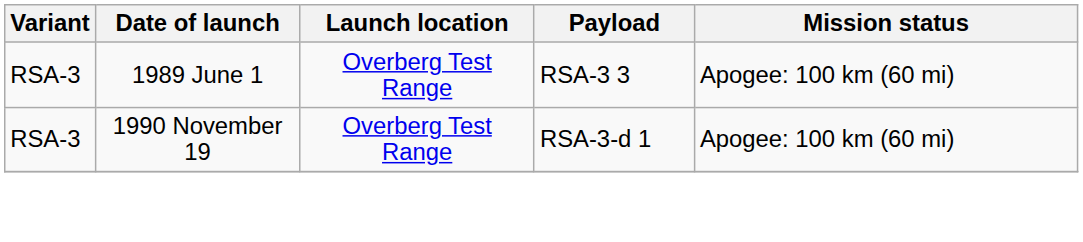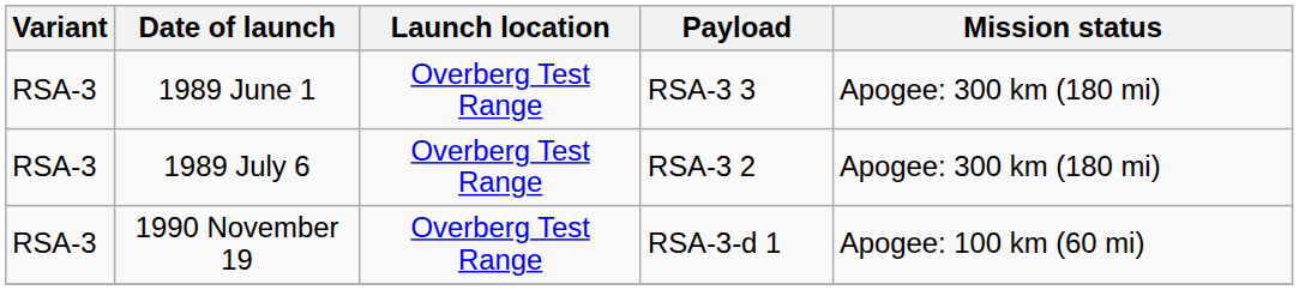1989 June 1 | Mission status: Apogee: 100 km (60 mi) -> Apogee: 300 km (180 mi)
+ row: RSA-3 | 1989 July 6 | Overberg Test Range | RSA-3 2 | Apogee: 300 km (180 mi)
